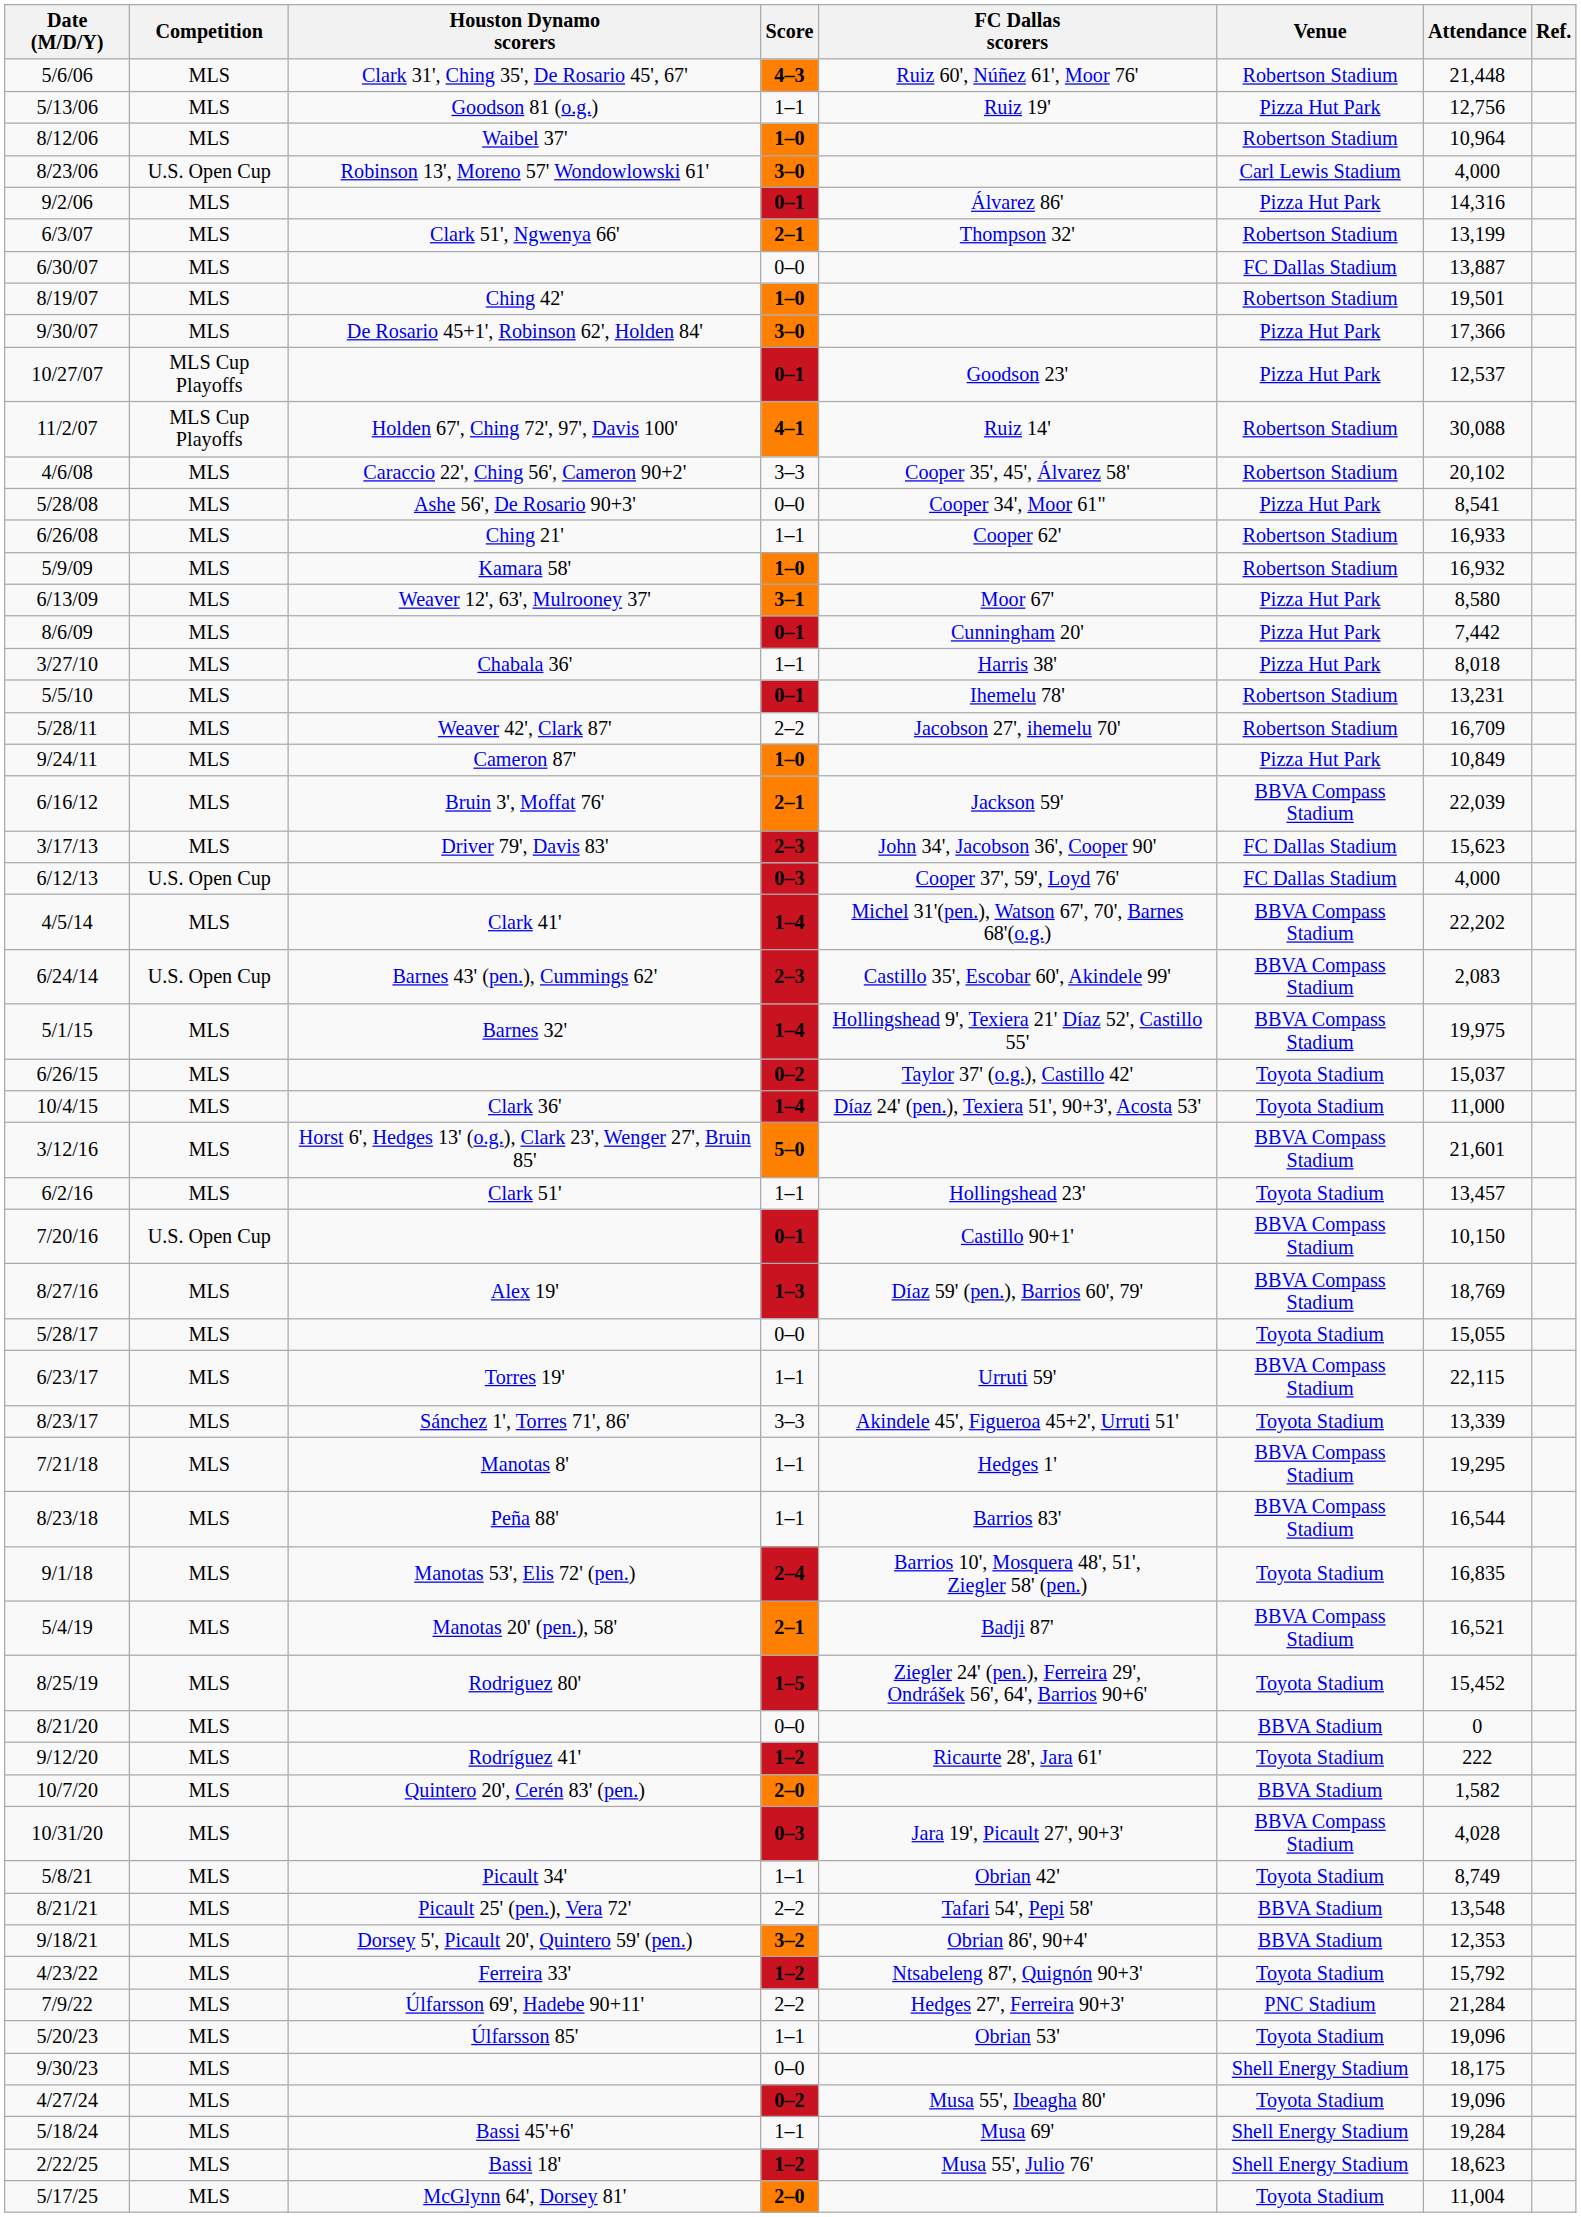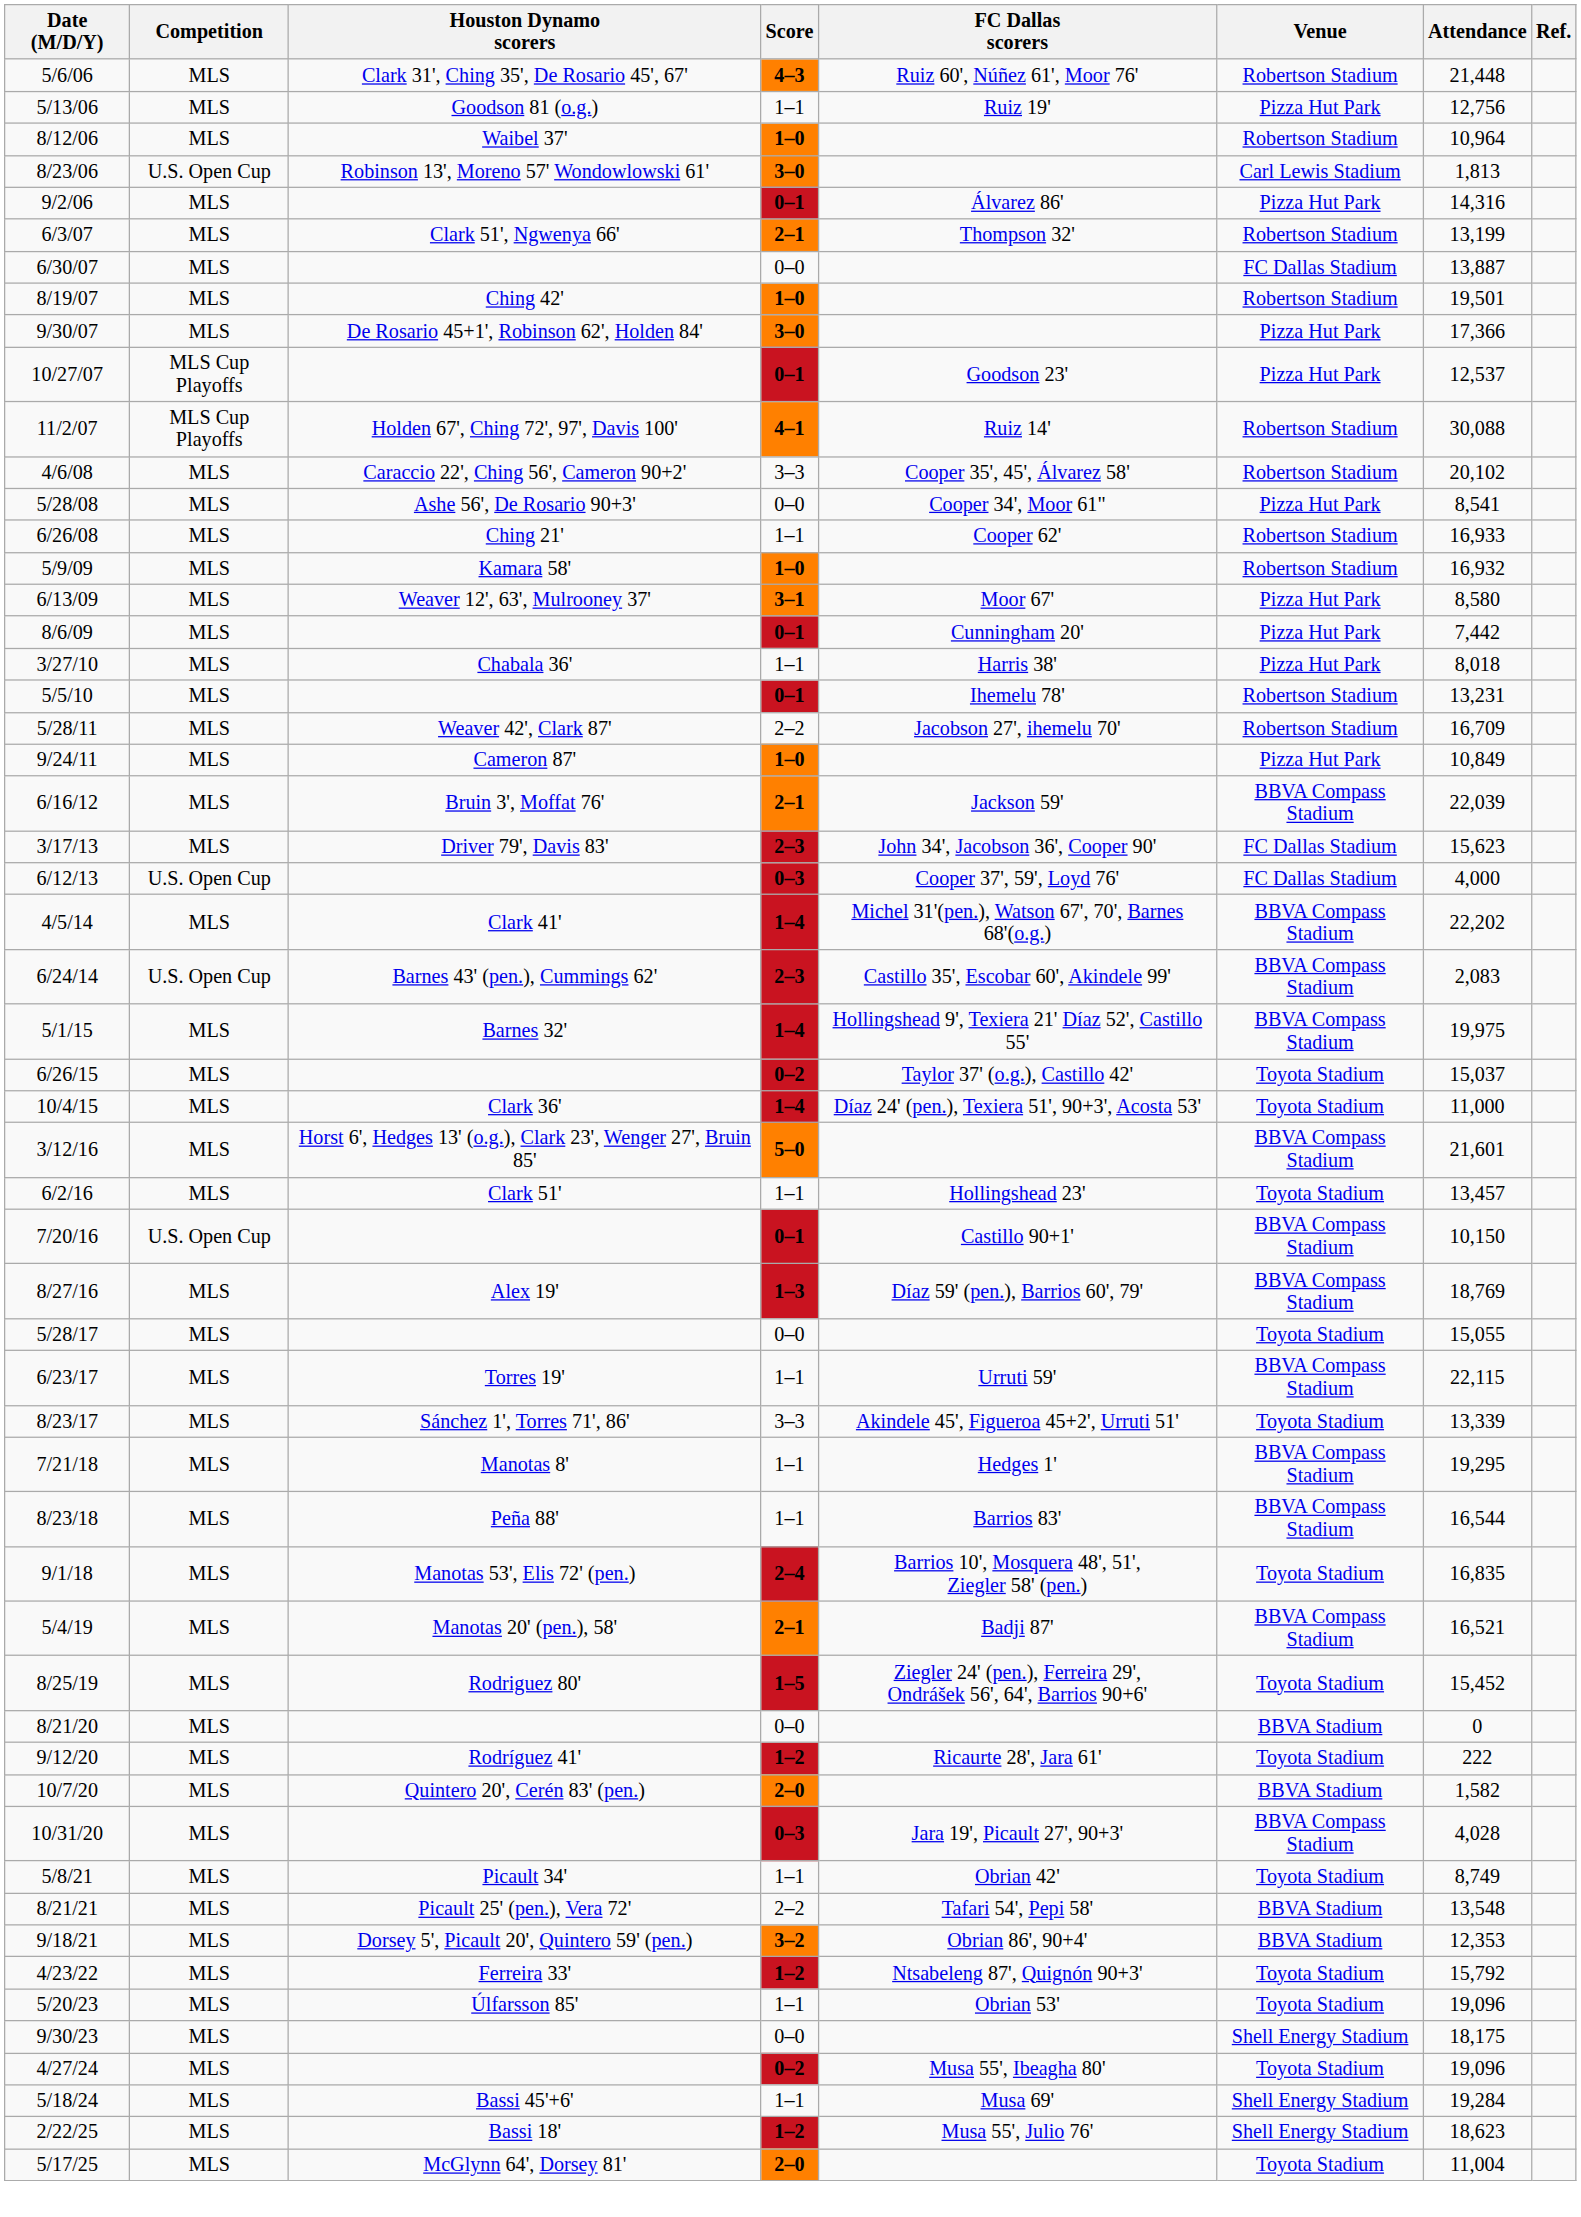8/23/06 | Attendance: 4,000 -> 1,813
- row: 7/9/22 | MLS | Úlfarsson 69', Hadebe 90+11' | 2–2 | Hedges 27', Ferreira 90+3' | PNC Stadium | 21,284
